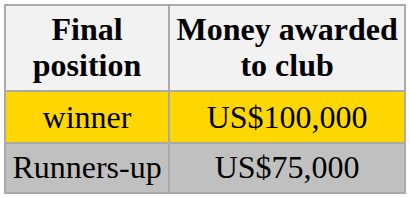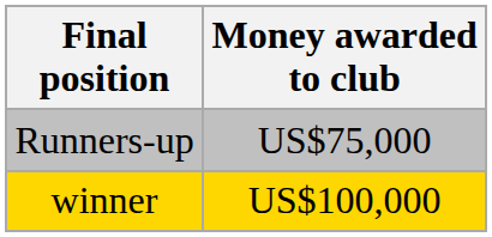rows swapped: winner <-> Runners-up
